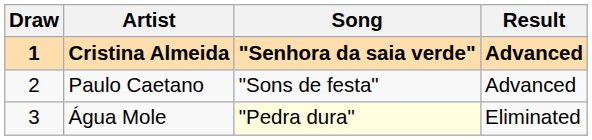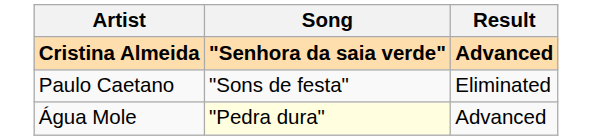- column: Draw | 1 | 2 | 3
Paulo Caetano | Result: Advanced -> Eliminated
Água Mole | Result: Eliminated -> Advanced
